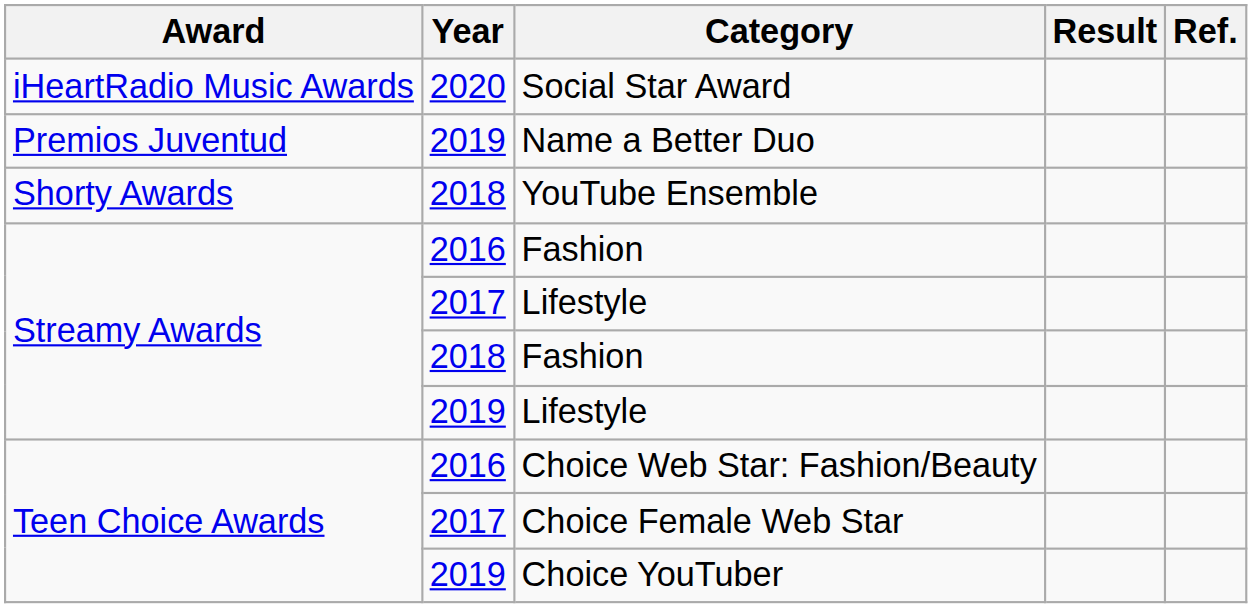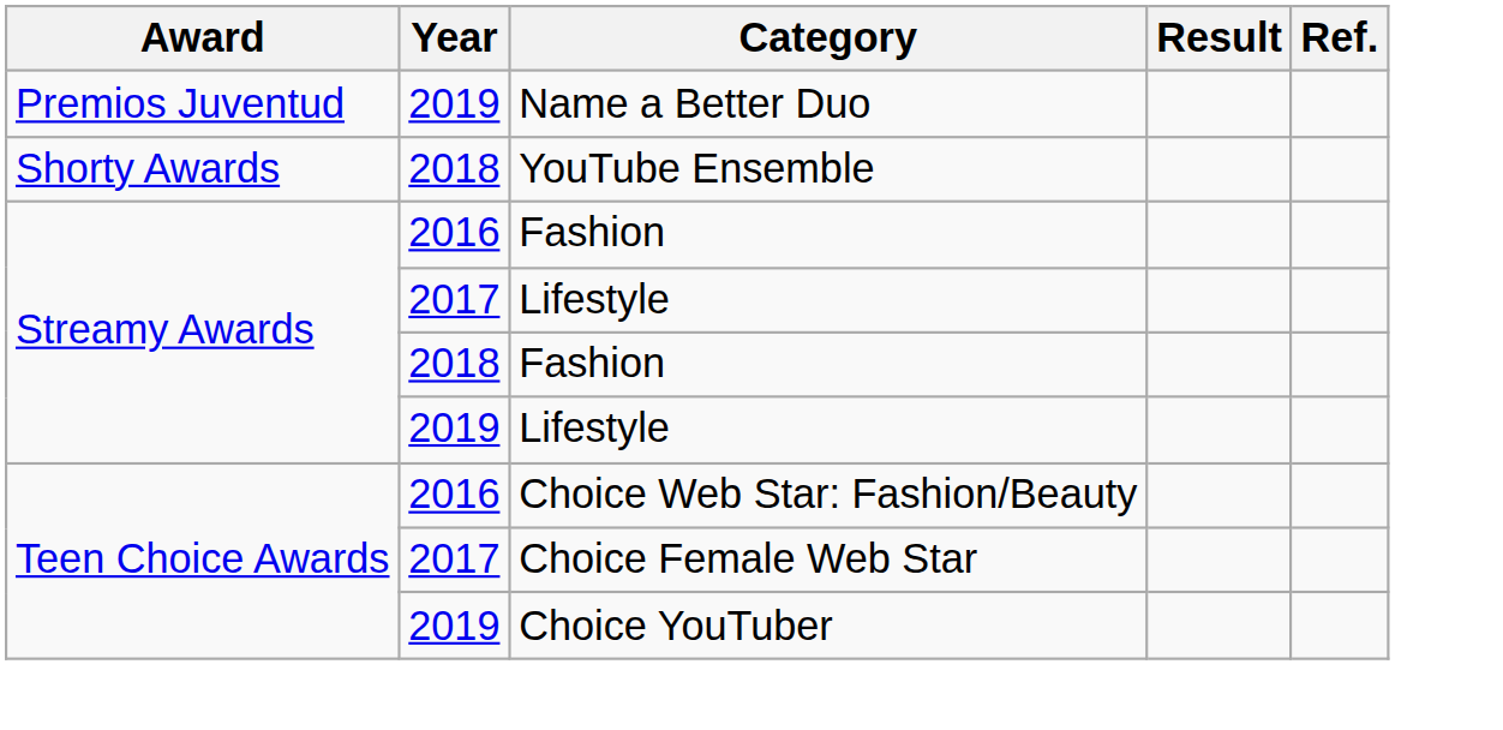- row: iHeartRadio Music Awards | 2020 | Social Star Award
